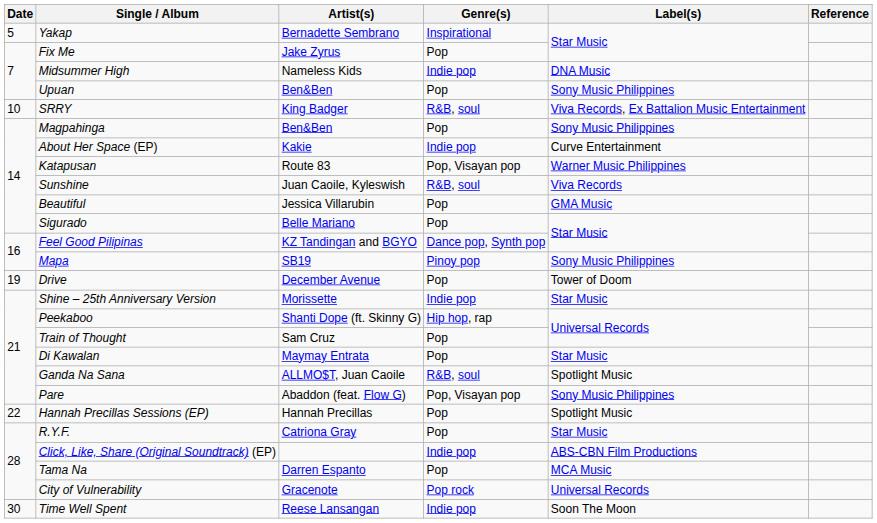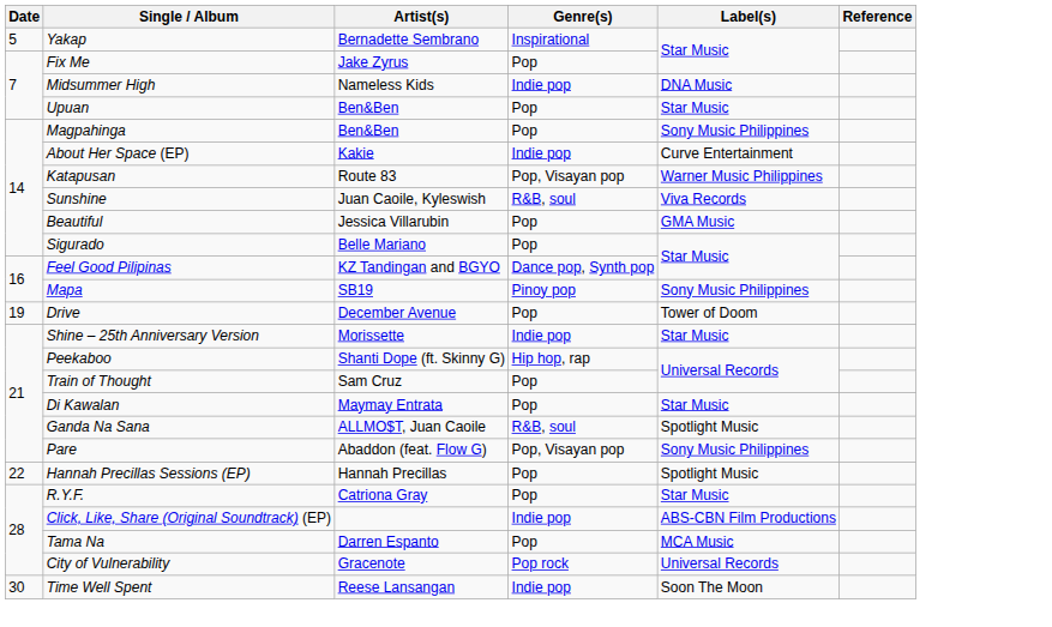Upuan | Label(s): Sony Music Philippines -> Star Music
- row: 10 | SRRY | King Badger | R&B, soul | Viva Records, Ex Battalion Music Entertainment
